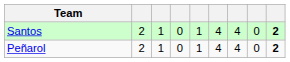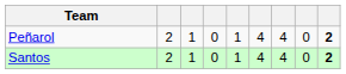rows swapped: Santos <-> Peñarol
